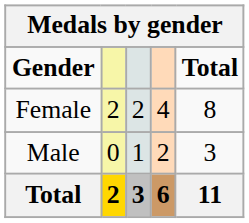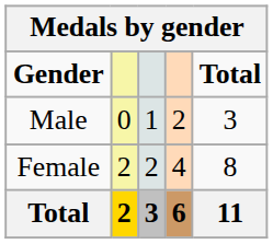rows swapped: Male <-> Female
